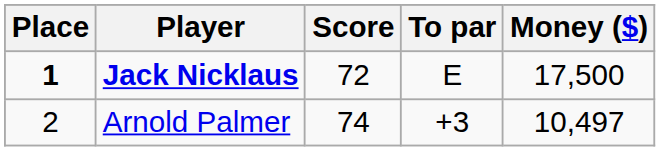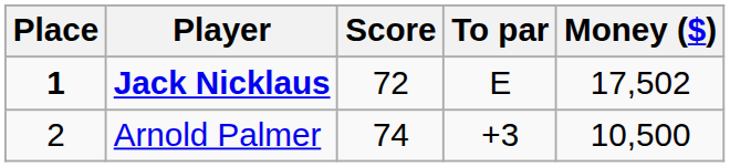Jack Nicklaus | Money ($): 17,500 -> 17,502
Arnold Palmer | Money ($): 10,497 -> 10,500
